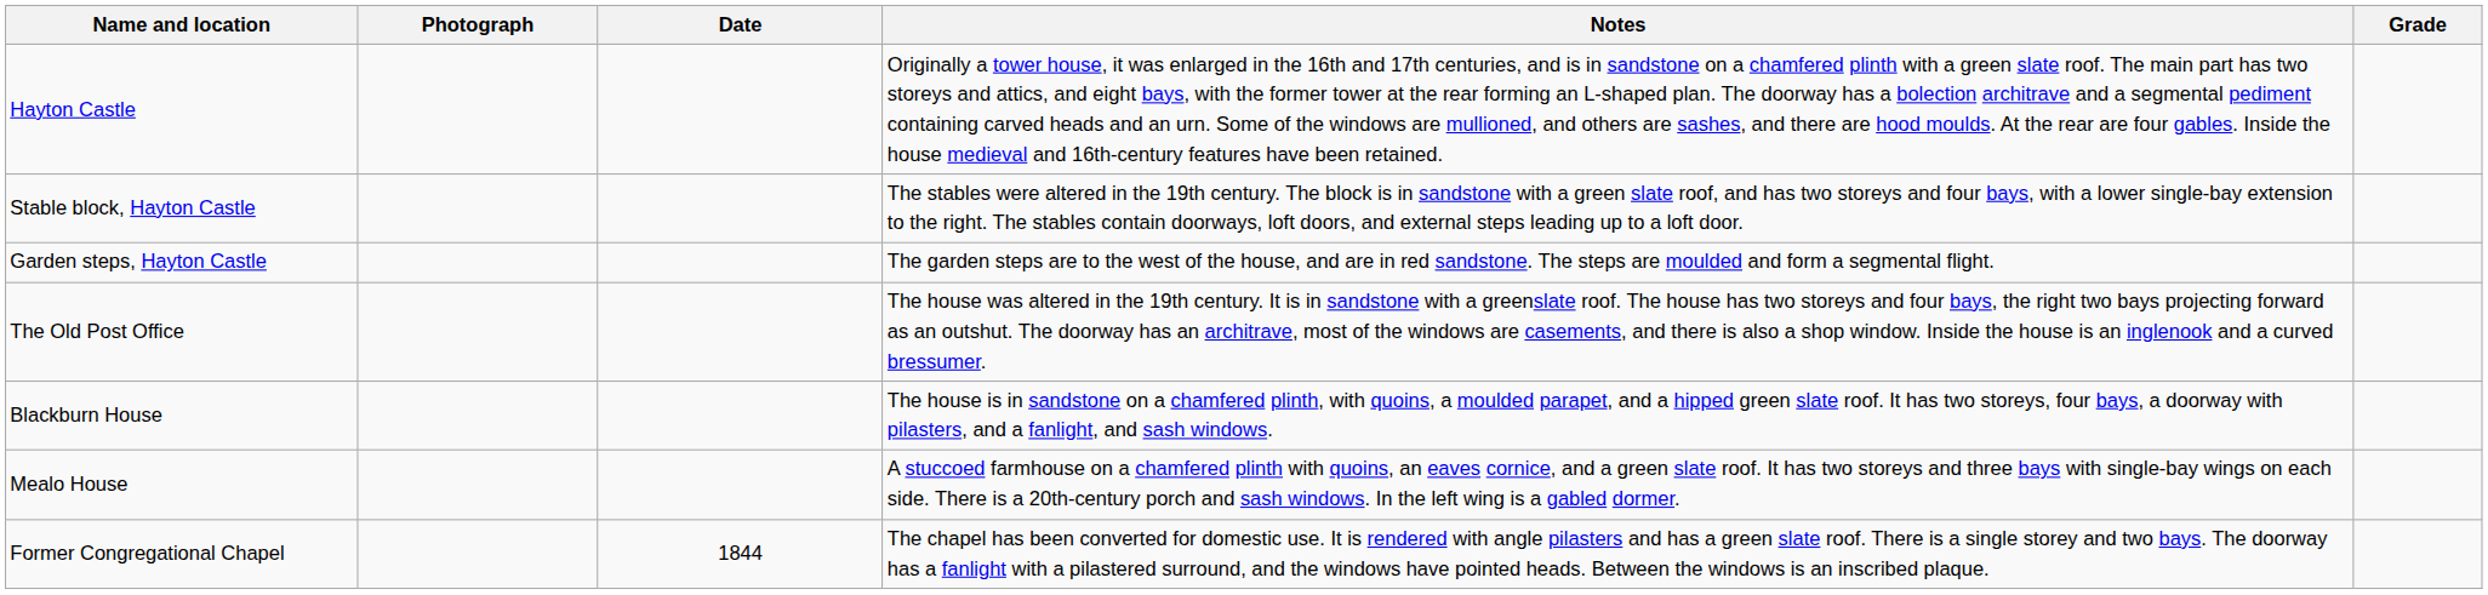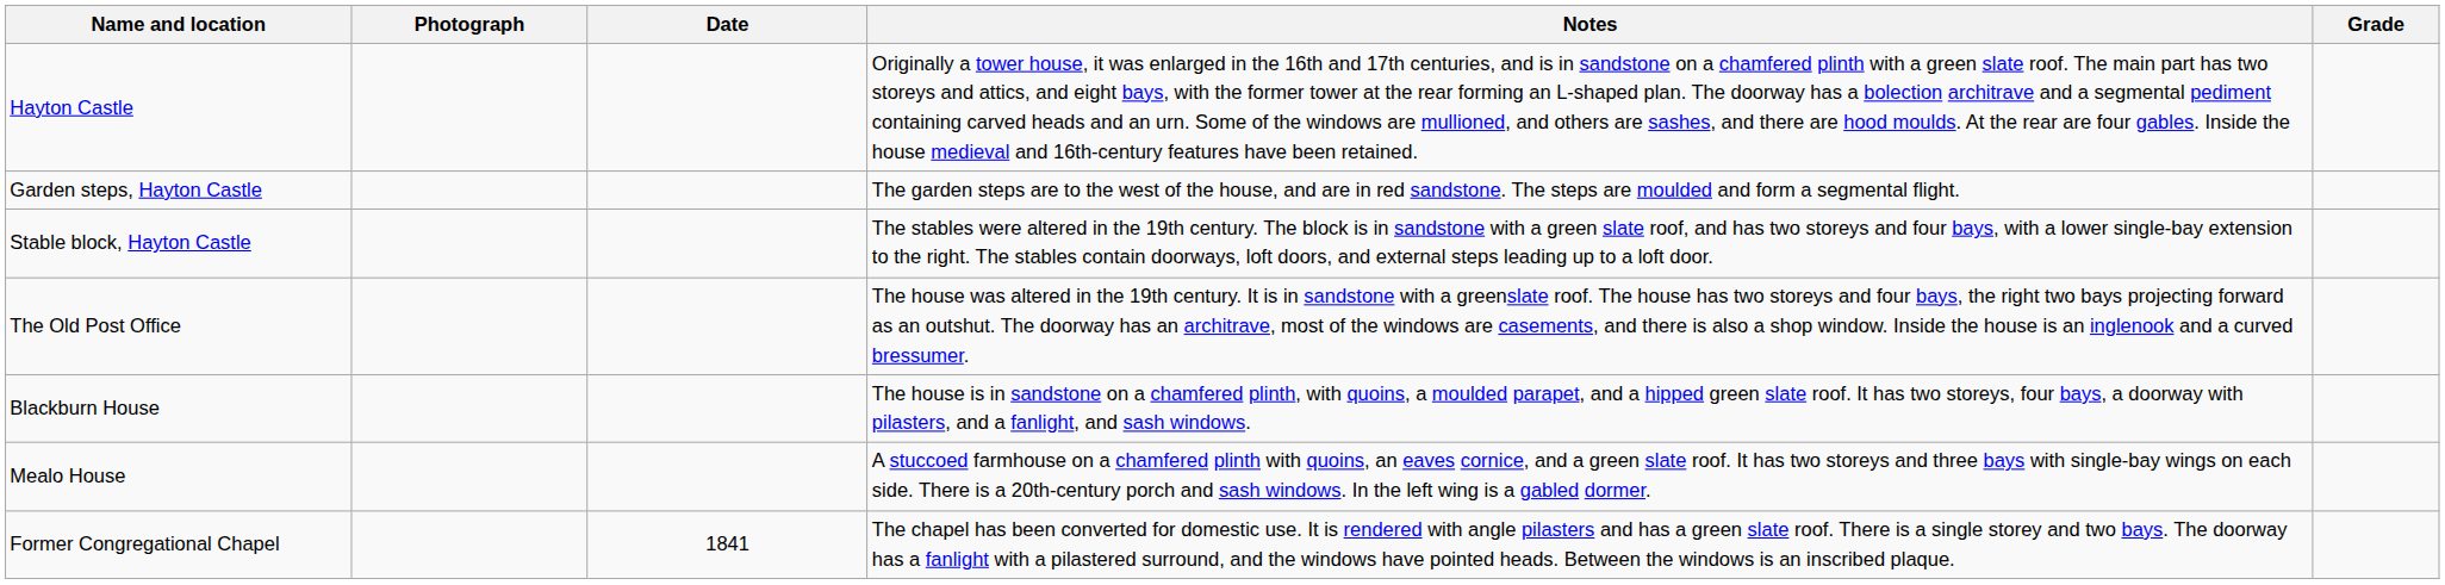rows swapped: Garden steps, Hayton Castle <-> Stable block, Hayton Castle
Former Congregational Chapel | Date: 1844 -> 1841
